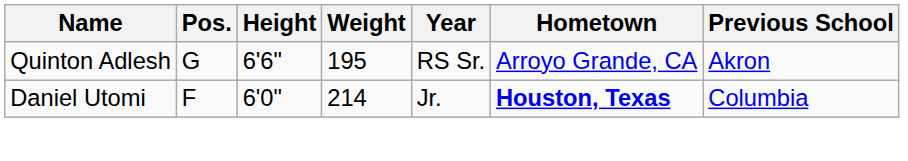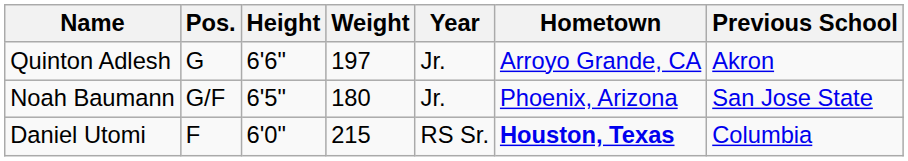Quinton Adlesh | Weight: 195 -> 197
Quinton Adlesh | Year: RS Sr. -> Jr.
+ row: Noah Baumann | G/F | 6'5" | 180 | Jr. | Phoenix, Arizona | San Jose State
Daniel Utomi | Weight: 214 -> 215
Daniel Utomi | Year: Jr. -> RS Sr.
